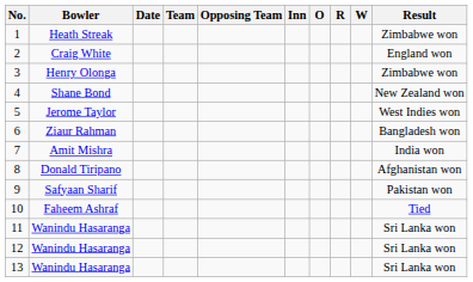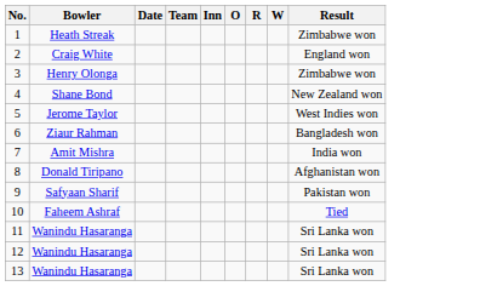- column: Opposing Team
